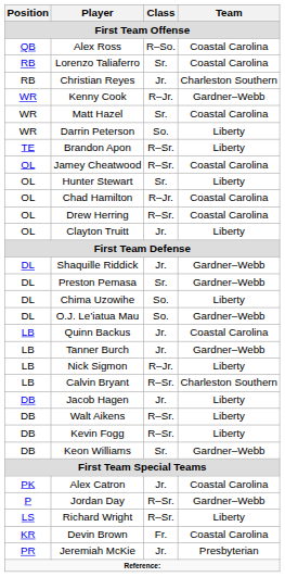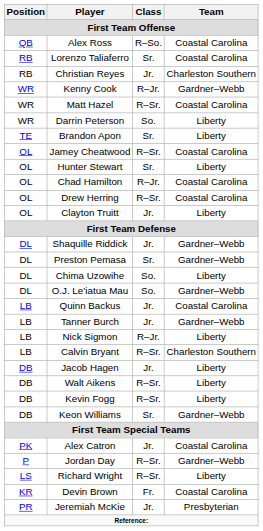Matt Hazel | Class: Sr. -> R–Sr.
Brandon Apon | Class: R–Sr. -> Sr.
